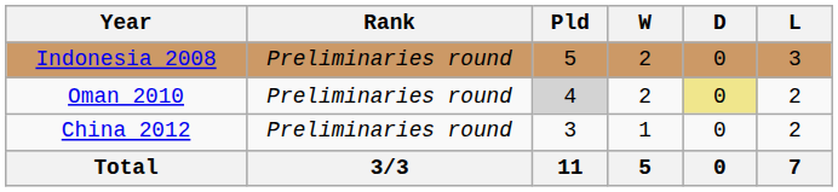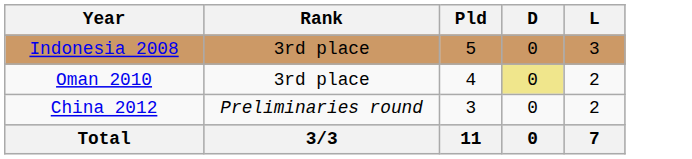- column: W | 2 | 2 | 1 | 5
Indonesia 2008 | Rank: Preliminaries round -> 3rd place
Oman 2010 | Rank: Preliminaries round -> 3rd place
Oman 2010 | Pld: lightgrey background -> no background
